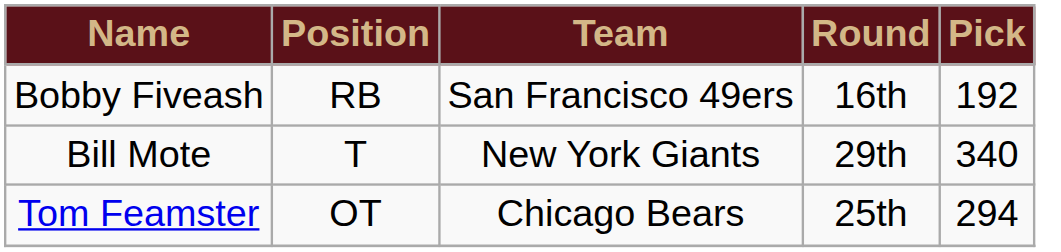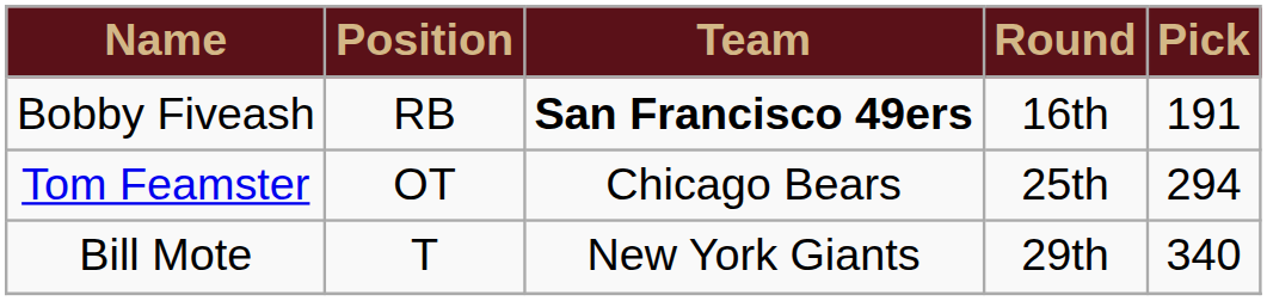Bobby Fiveash | Team: normal -> bold
Bobby Fiveash | Pick: 192 -> 191
rows swapped: Tom Feamster <-> Bill Mote
